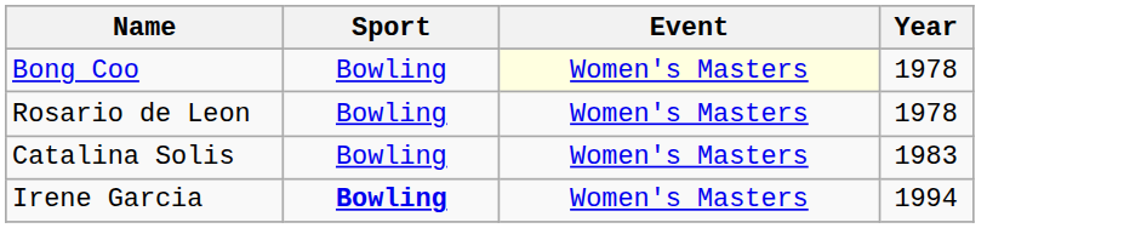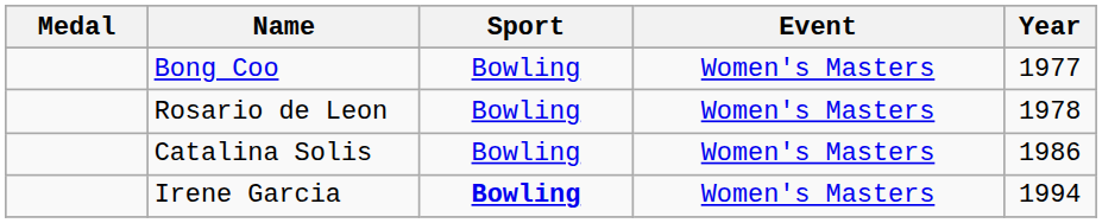+ column: Medal
Bong Coo | Event: lightyellow background -> no background
Bong Coo | Year: 1978 -> 1977
Catalina Solis | Year: 1983 -> 1986
